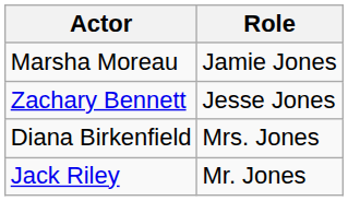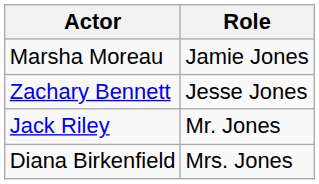rows swapped: Diana Birkenfield <-> Jack Riley
